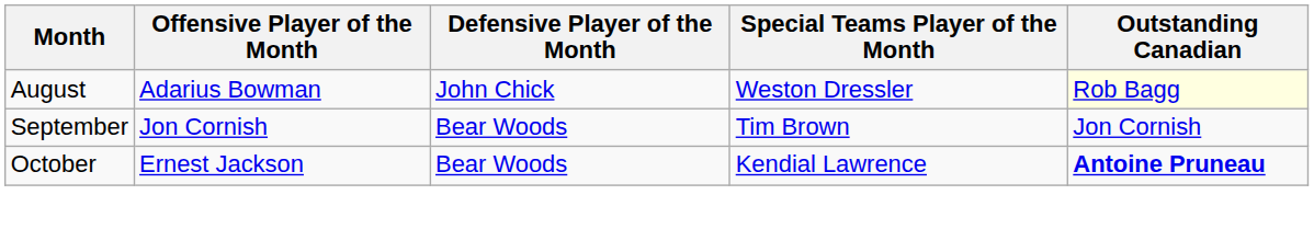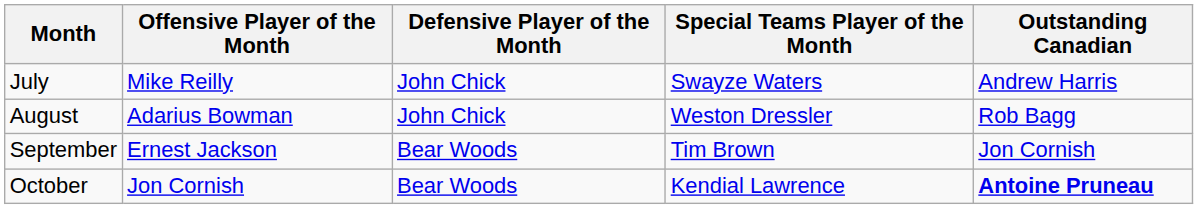+ row: July | Mike Reilly | John Chick | Swayze Waters | Andrew Harris
August | Outstanding Canadian: lightyellow background -> no background
September | Offensive Player of the Month: Jon Cornish -> Ernest Jackson
October | Offensive Player of the Month: Ernest Jackson -> Jon Cornish
